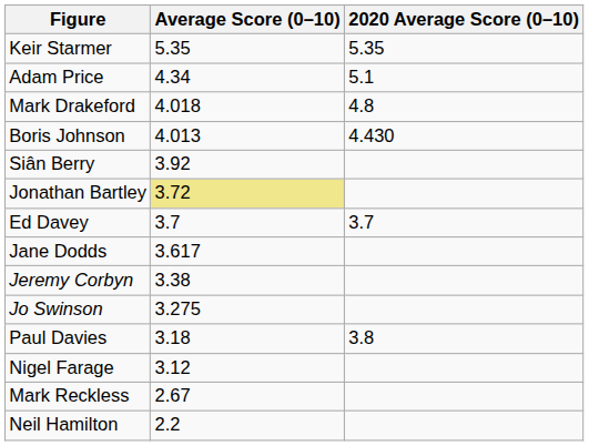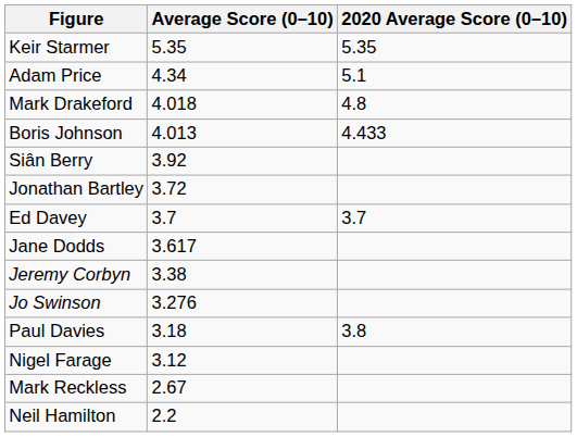Boris Johnson | 2020 Average Score (0–10): 4.430 -> 4.433
Jonathan Bartley | Average Score (0–10): khaki background -> no background
Jo Swinson | Average Score (0–10): 3.275 -> 3.276
